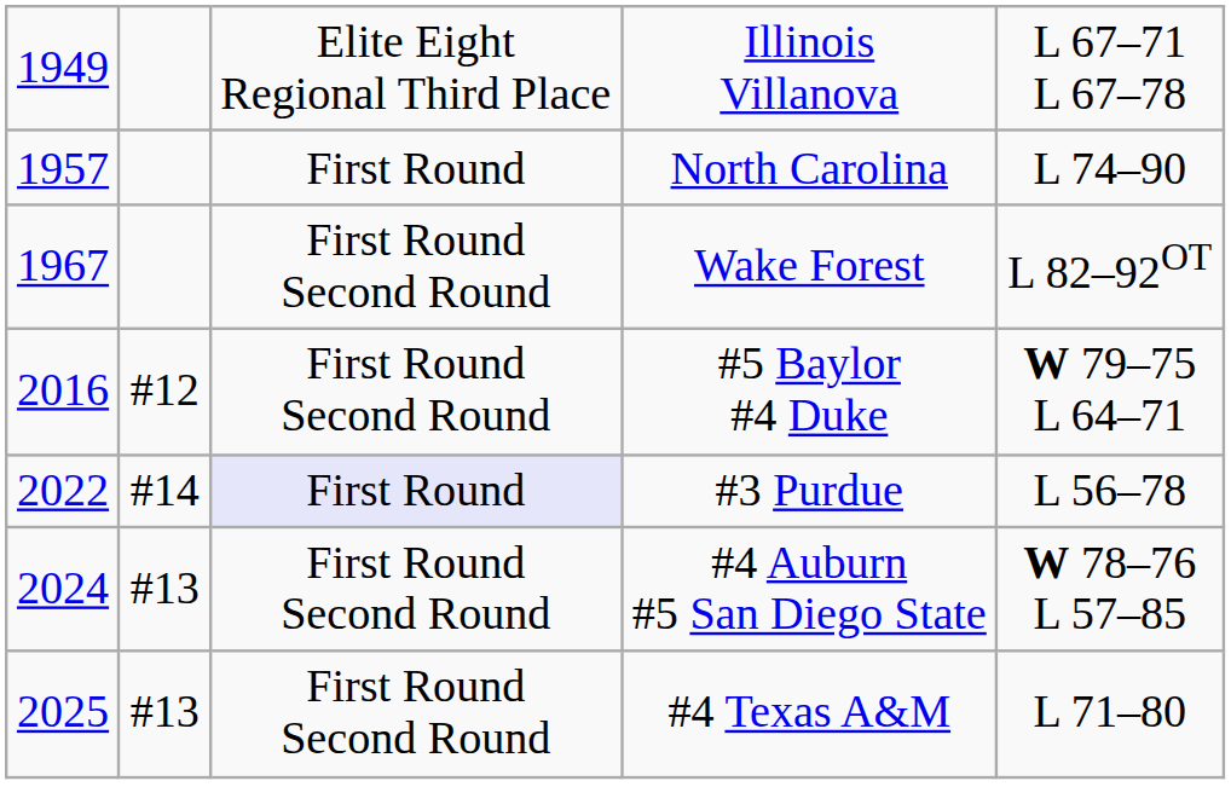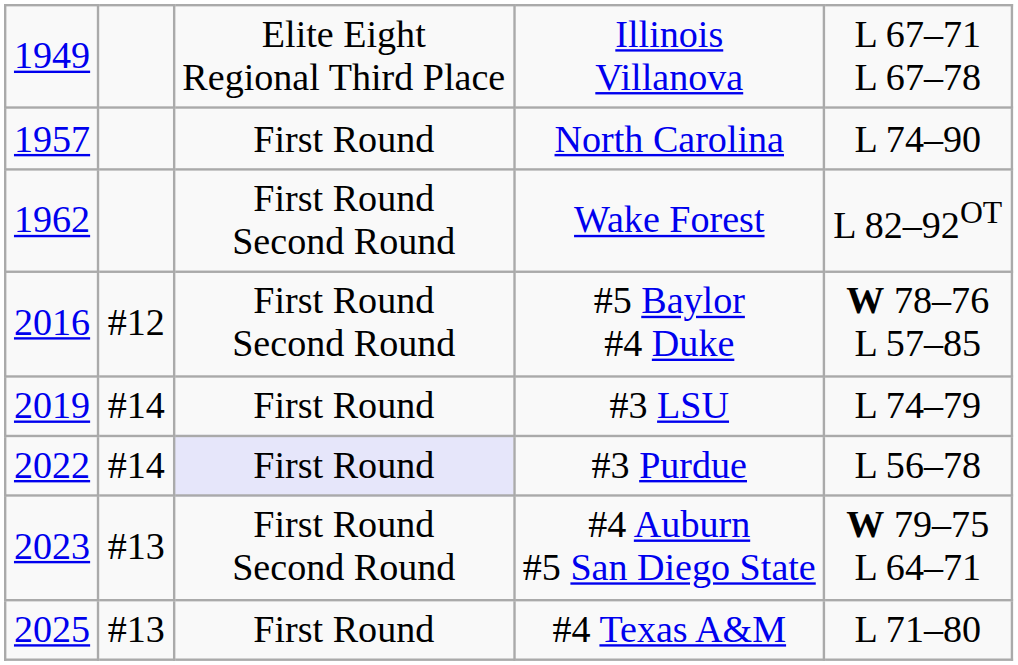Wake Forest | column 1: 1967 -> 1962
#5 Baylor #4 Duke | column 5: W 79–75 L 64–71 -> W 78–76 L 57–85
+ row: 2019 | #14 | First Round | #3 LSU | L 74–79
#4 Auburn #5 San Diego State | column 1: 2024 -> 2023
#4 Auburn #5 San Diego State | column 5: W 78–76 L 57–85 -> W 79–75 L 64–71
#4 Texas A&M | column 3: First Round Second Round -> First Round
